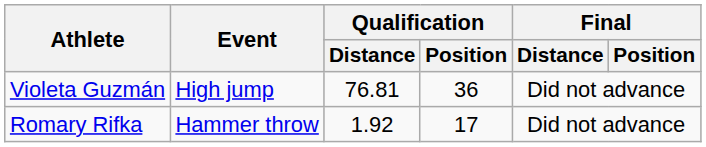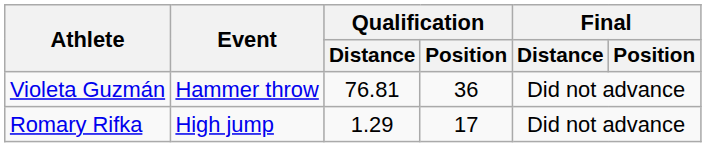Violeta Guzmán | Event: High jump -> Hammer throw
Romary Rifka | Event: Hammer throw -> High jump
Romary Rifka | Qualification / Distance: 1.92 -> 1.29
